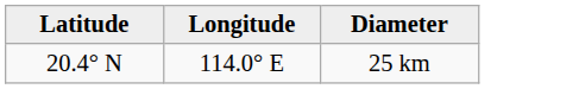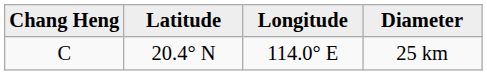+ column: Chang Heng | C
